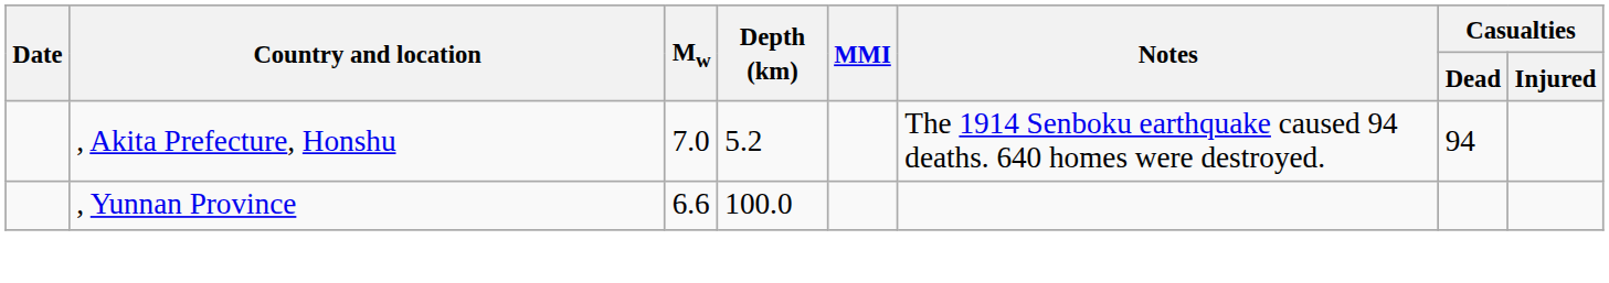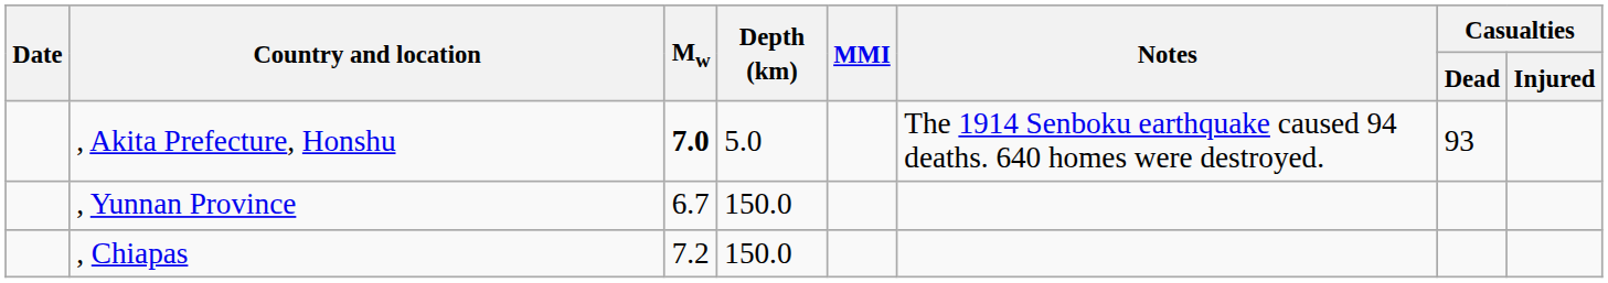, Akita Prefecture, Honshu | Mw: normal -> bold
, Akita Prefecture, Honshu | Depth (km): 5.2 -> 5.0
, Akita Prefecture, Honshu | Casualties / Dead: 94 -> 93
, Yunnan Province | Mw: 6.6 -> 6.7
, Yunnan Province | Depth (km): 100.0 -> 150.0
+ row: , Chiapas | 7.2 | 150.0
